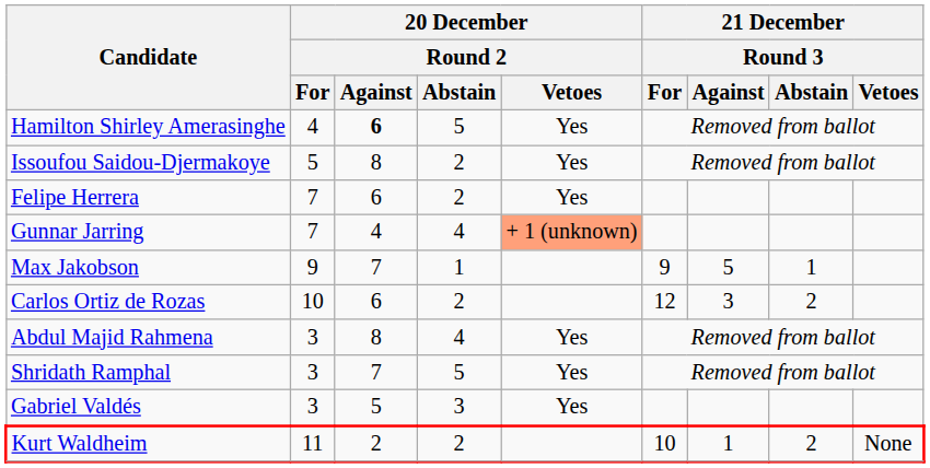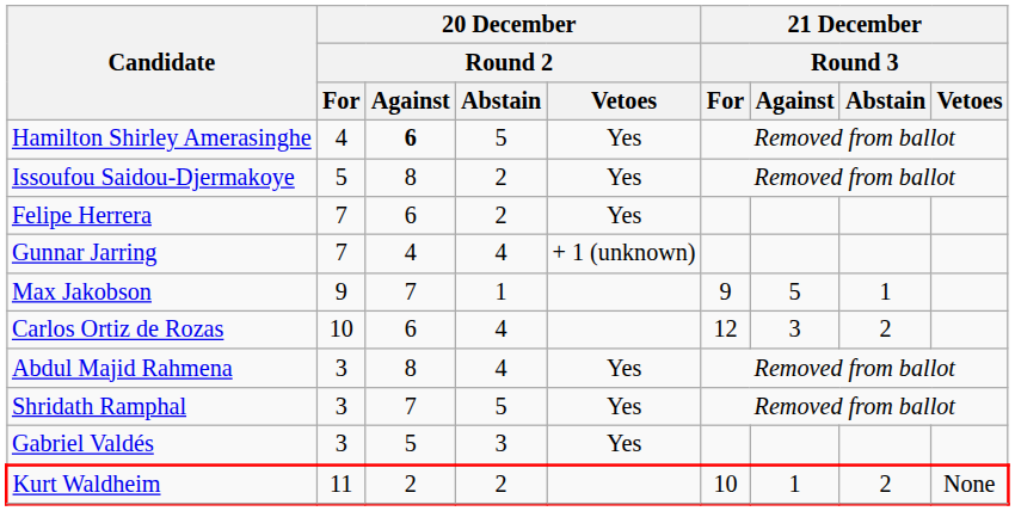Gunnar Jarring | 20 December / Round 2 / Vetoes: lightsalmon background -> no background
Carlos Ortiz de Rozas | 20 December / Round 2 / Abstain: 2 -> 4
